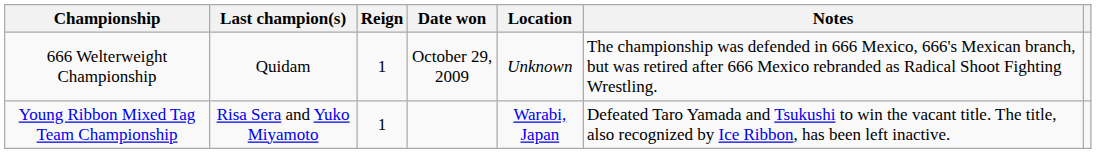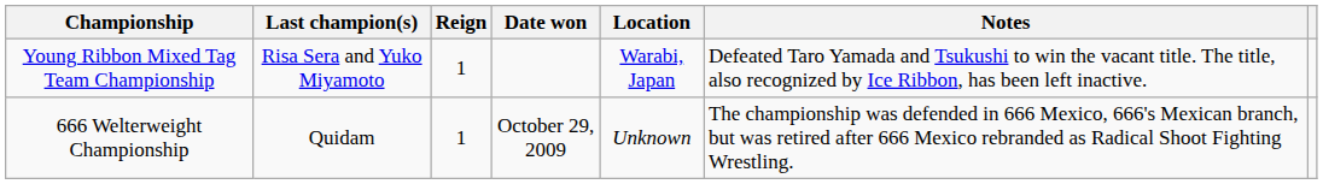rows swapped: 666 Welterweight Championship <-> Young Ribbon Mixed Tag Team Championship
